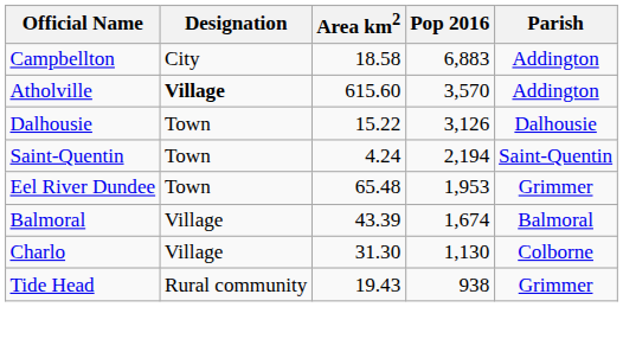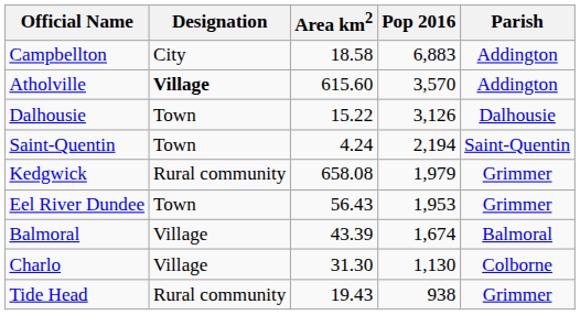+ row: Kedgwick | Rural community | 658.08 | 1,979 | Grimmer
Eel River Dundee | Area km2: 65.48 -> 56.43
